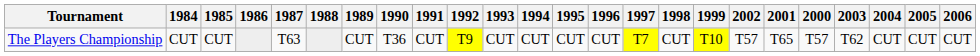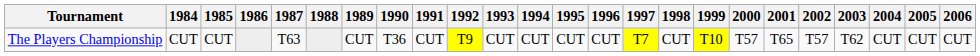columns swapped: 2000 <-> 2002
